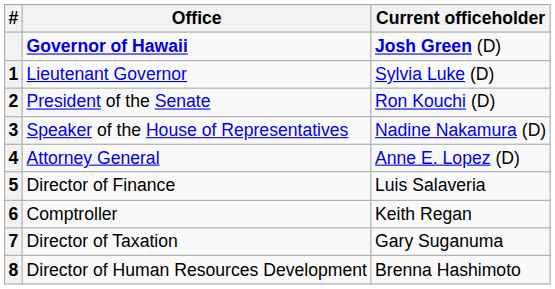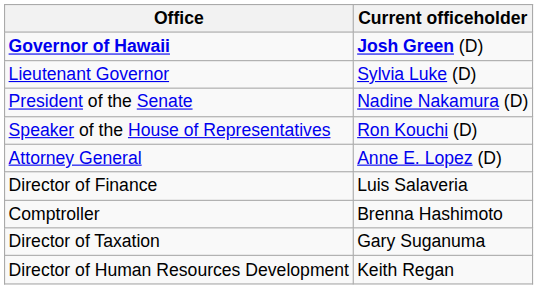- column: # | 1 | 2 | 3 | 4 | 5 | 6 | 7 | 8
President of the Senate | Current officeholder: Ron Kouchi (D) -> Nadine Nakamura (D)
Speaker of the House of Representatives | Current officeholder: Nadine Nakamura (D) -> Ron Kouchi (D)
Comptroller | Current officeholder: Keith Regan -> Brenna Hashimoto
Director of Human Resources Development | Current officeholder: Brenna Hashimoto -> Keith Regan
